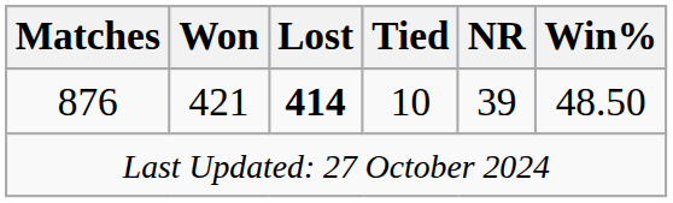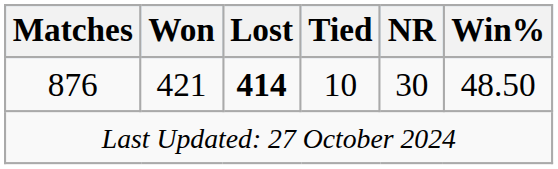876 | NR: 39 -> 30
